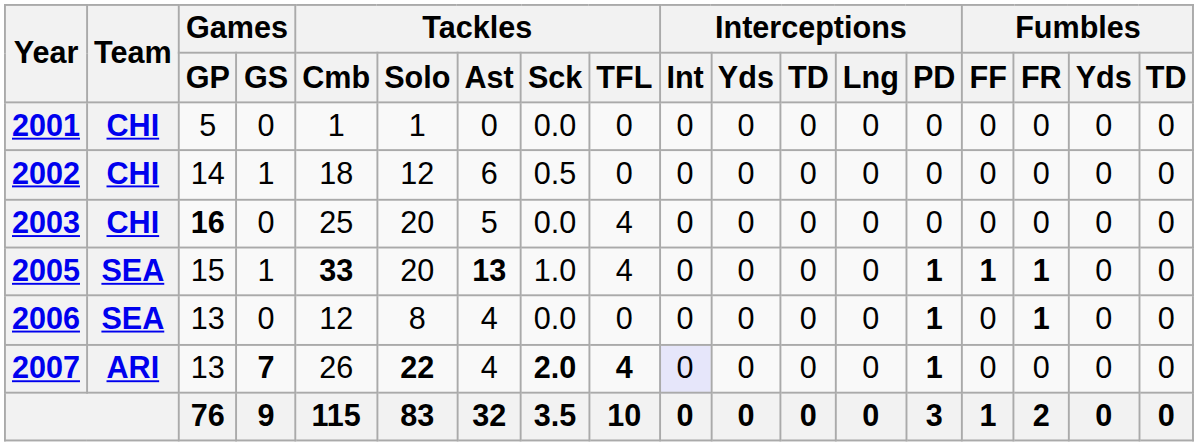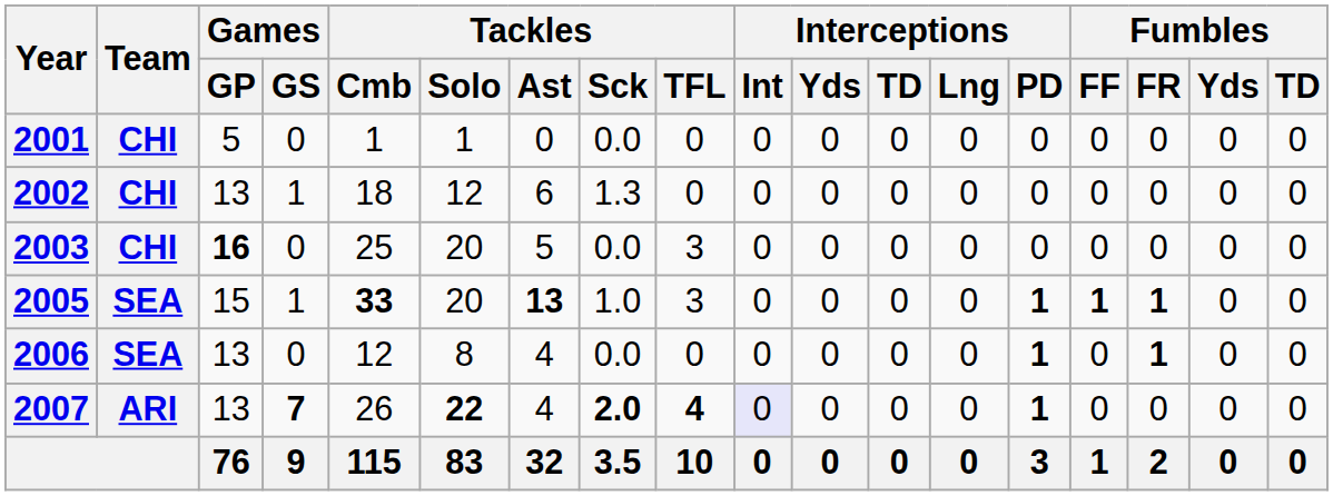2002 | Games / GP: 14 -> 13
2002 | Tackles / Sck: 0.5 -> 1.3
2003 | Tackles / TFL: 4 -> 3
2005 | Tackles / TFL: 4 -> 3
